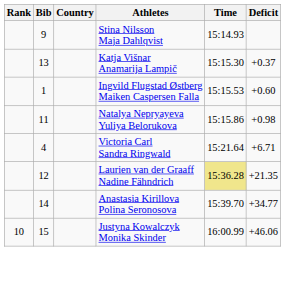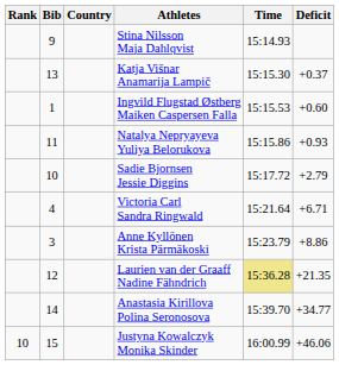Natalya Nepryayeva Yuliya Belorukova | Deficit: +0.98 -> +0.93
+ row: 10 | Sadie Bjornsen Jessie Diggins | 15:17.72 | +2.79
+ row: 3 | Anne Kyllönen Krista Pärmäkoski | 15:23.79 | +8.86
